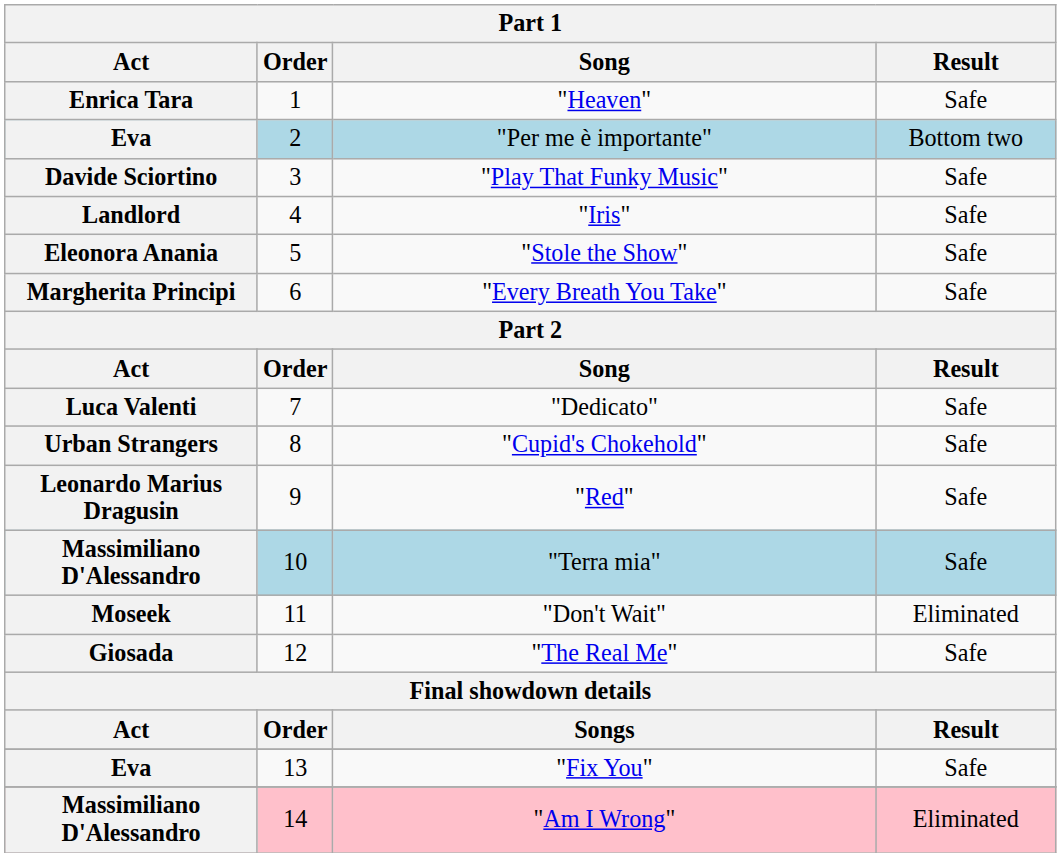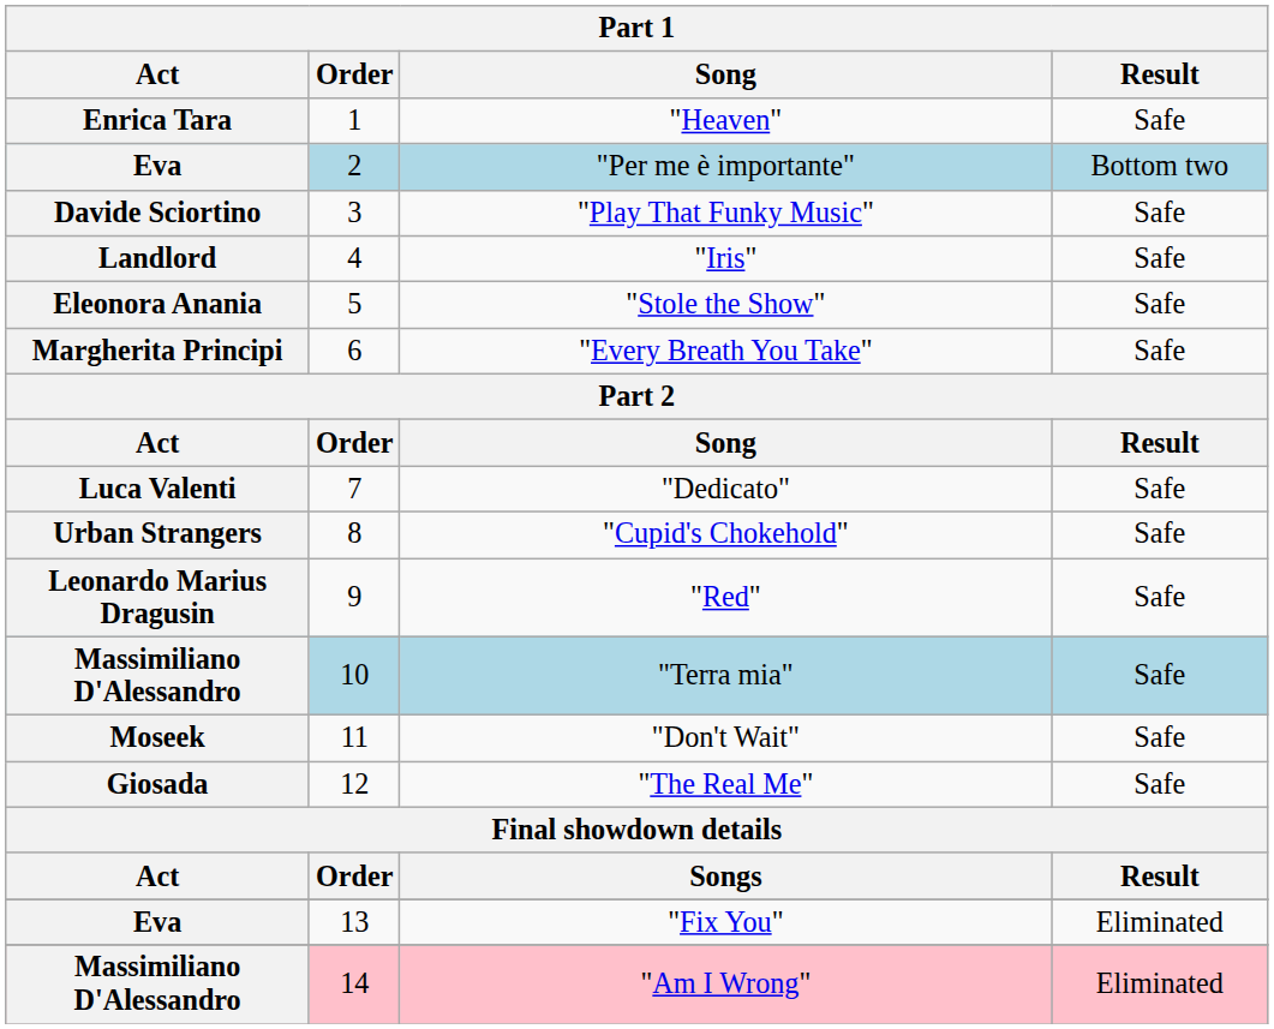"Don't Wait" | Result: Eliminated -> Safe
"Fix You" | Result: Safe -> Eliminated
